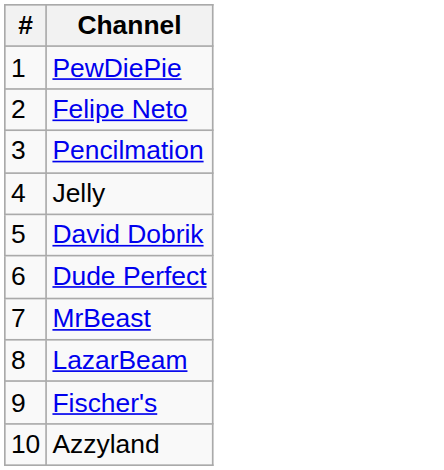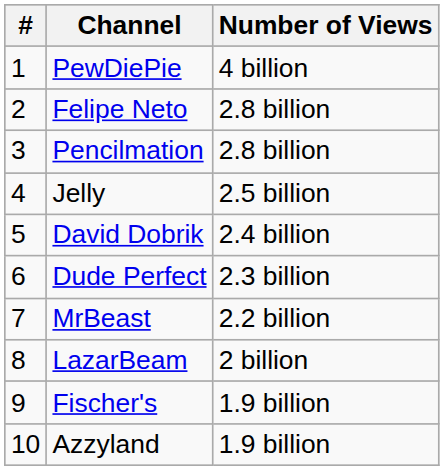+ column: Number of Views | 4 billion | 2.8 billion | 2.8 billion | 2.5 billion | 2.4 billion | 2.3 billion | 2.2 billion | 2 billion | 1.9 billion | 1.9 billion
